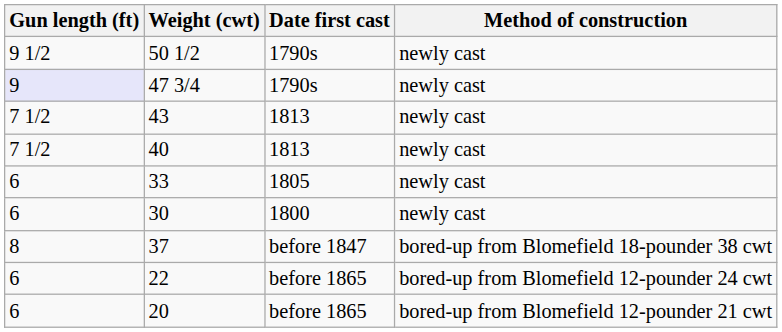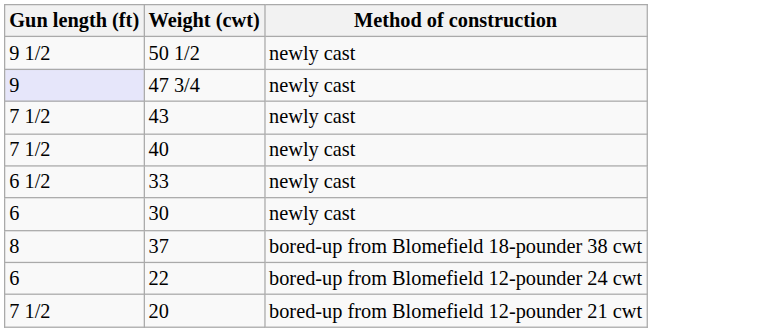- column: Date first cast | 1790s | 1790s | 1813 | 1813 | 1805 | 1800 | before 1847 | before 1865 | before 1865
33 | Gun length (ft): 6 -> 6 1/2
20 | Gun length (ft): 6 -> 7 1/2
